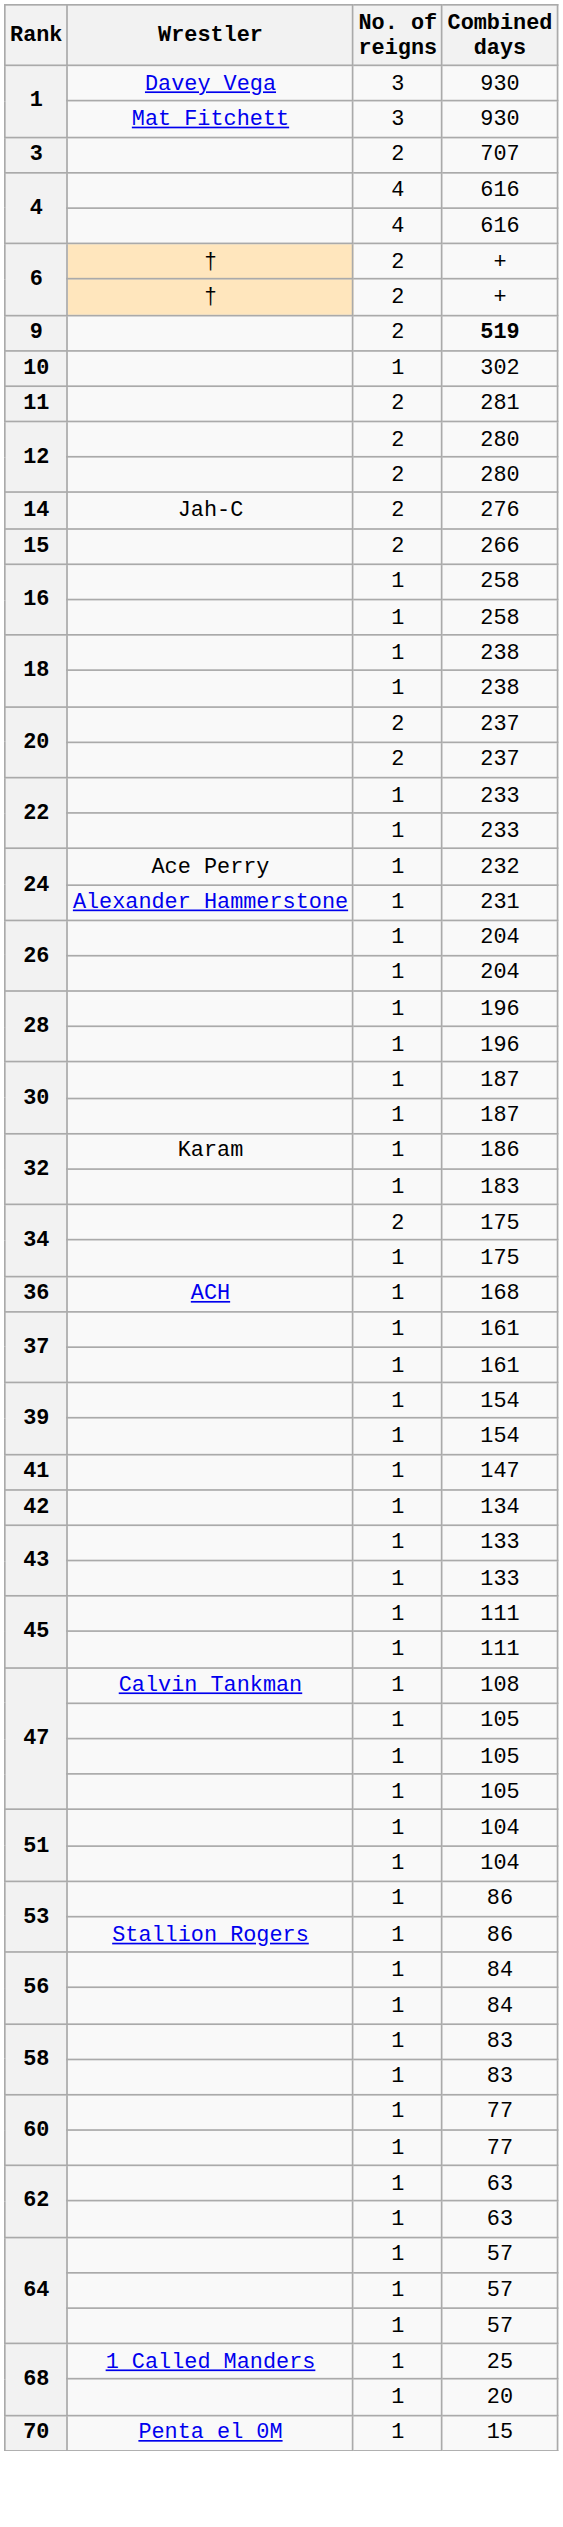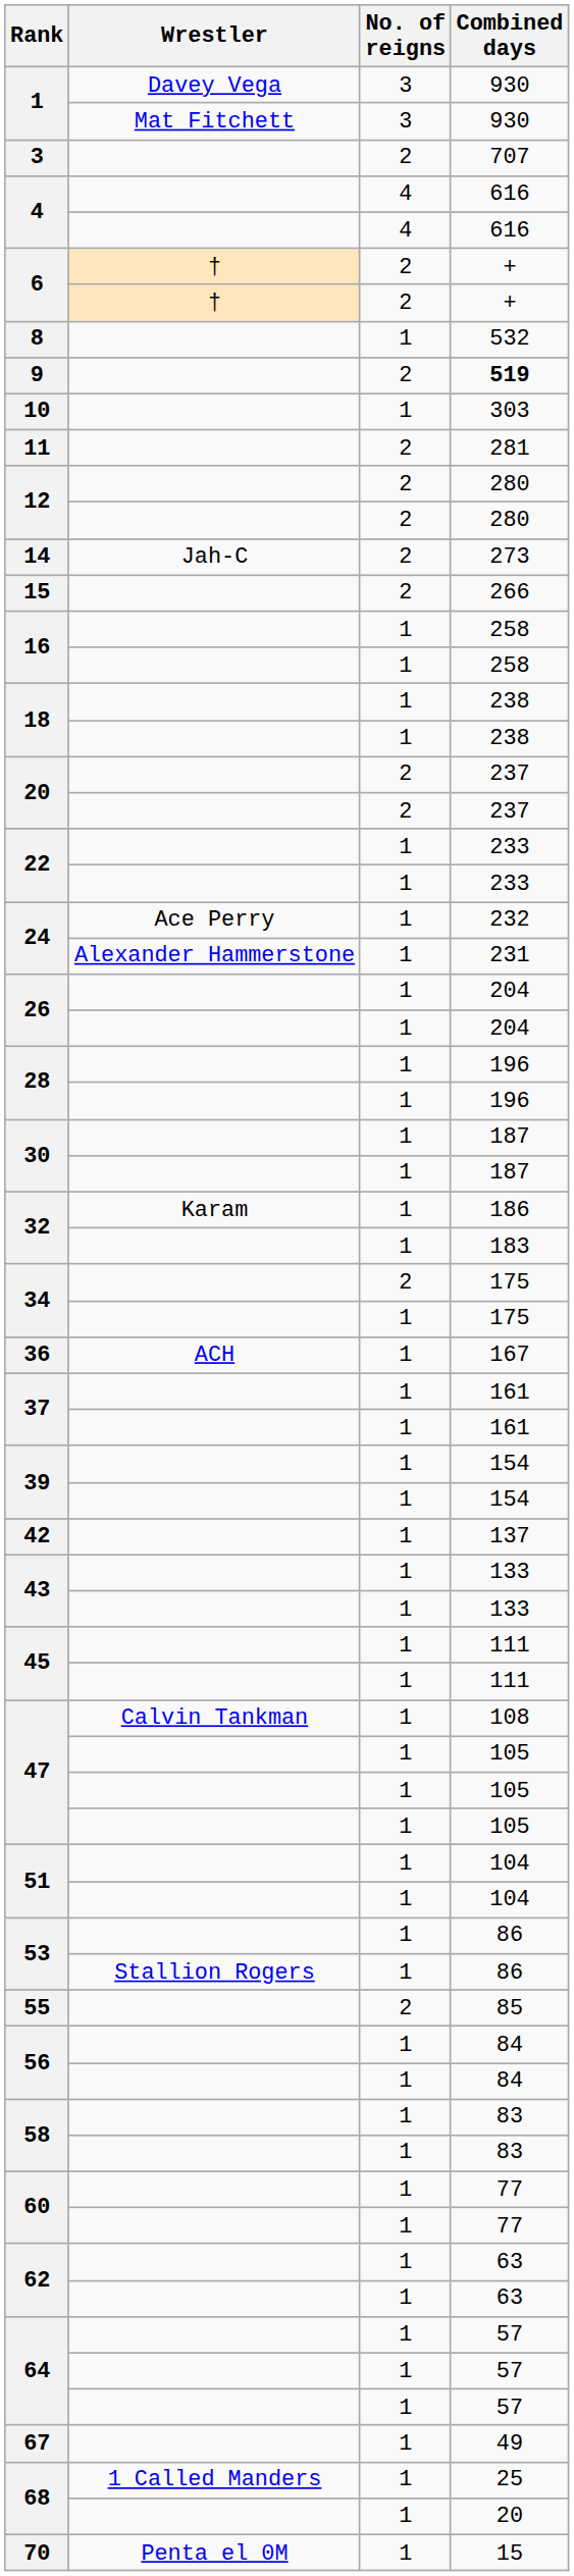+ row: 8 | 1 | 532
10 | Combined days: 302 -> 303
14 | Combined days: 276 -> 273
36 | Combined days: 168 -> 167
- row: 41 | 1 | 147
42 | Combined days: 134 -> 137
+ row: 55 | 2 | 85
+ row: 67 | 1 | 49
